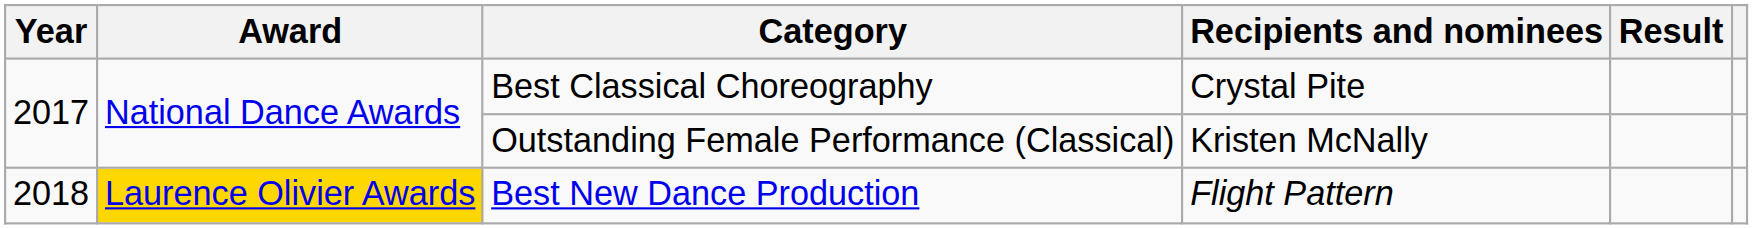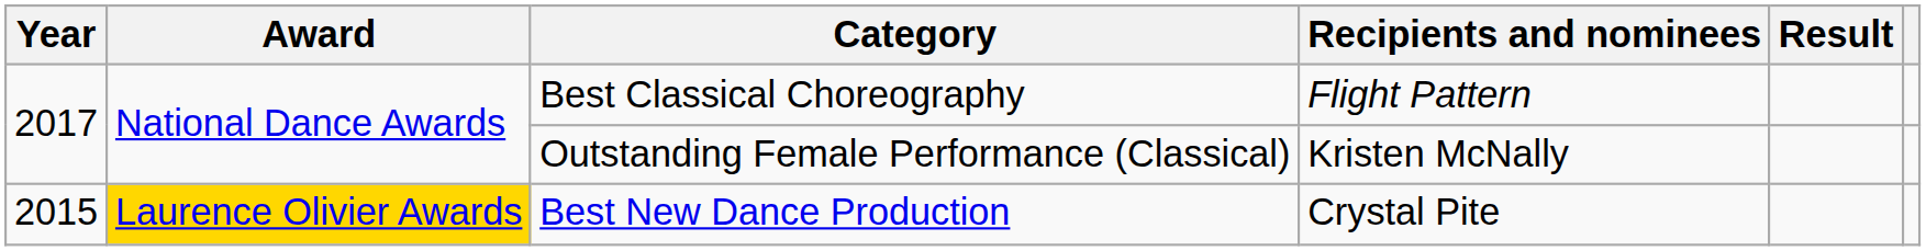Best Classical Choreography | Recipients and nominees: Crystal Pite -> Flight Pattern
Best New Dance Production | Year: 2018 -> 2015
Best New Dance Production | Recipients and nominees: Flight Pattern -> Crystal Pite
